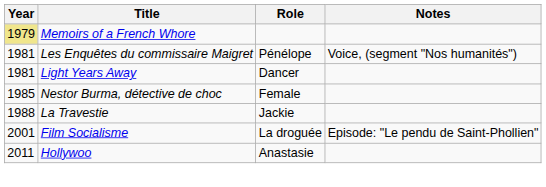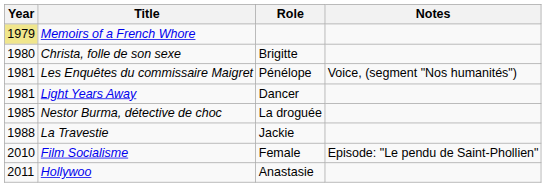+ row: 1980 | Christa, folle de son sexe | Brigitte
Nestor Burma, détective de choc | Role: Female -> La droguée
Film Socialisme | Year: 2001 -> 2010
Film Socialisme | Role: La droguée -> Female
